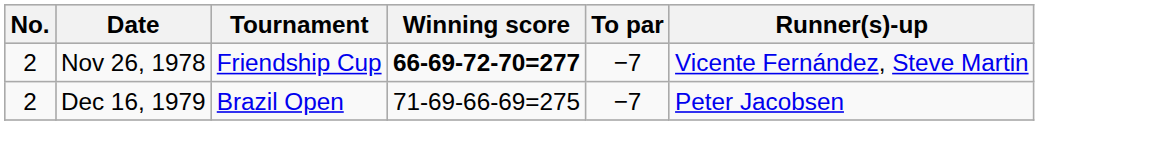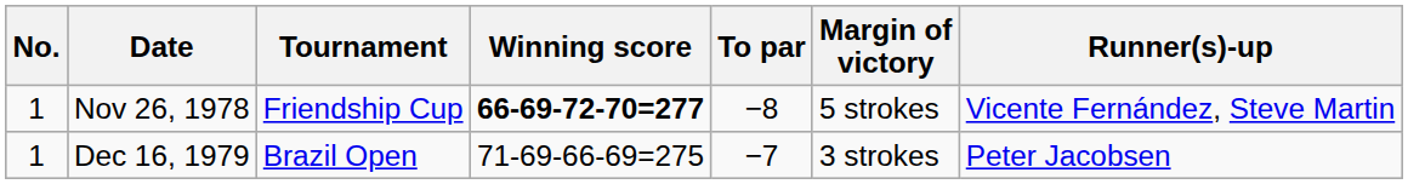+ column: Margin of victory | 5 strokes | 3 strokes
Nov 26, 1978 | No.: 2 -> 1
Nov 26, 1978 | To par: −7 -> −8
Dec 16, 1979 | No.: 2 -> 1
